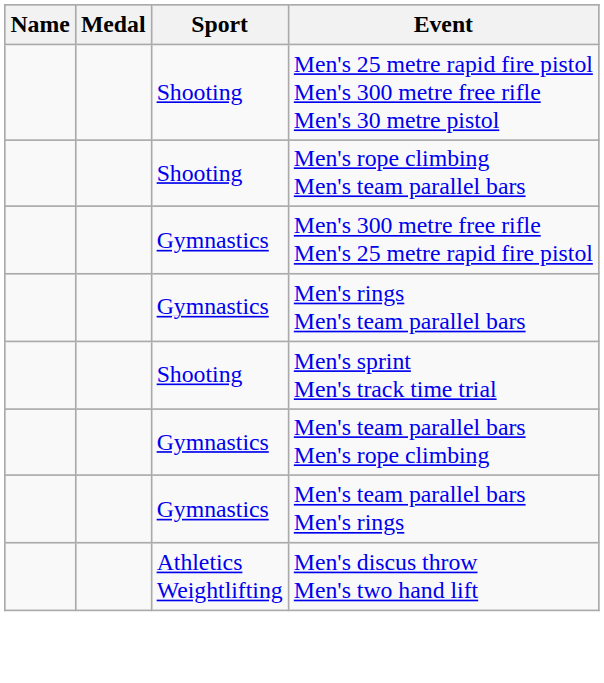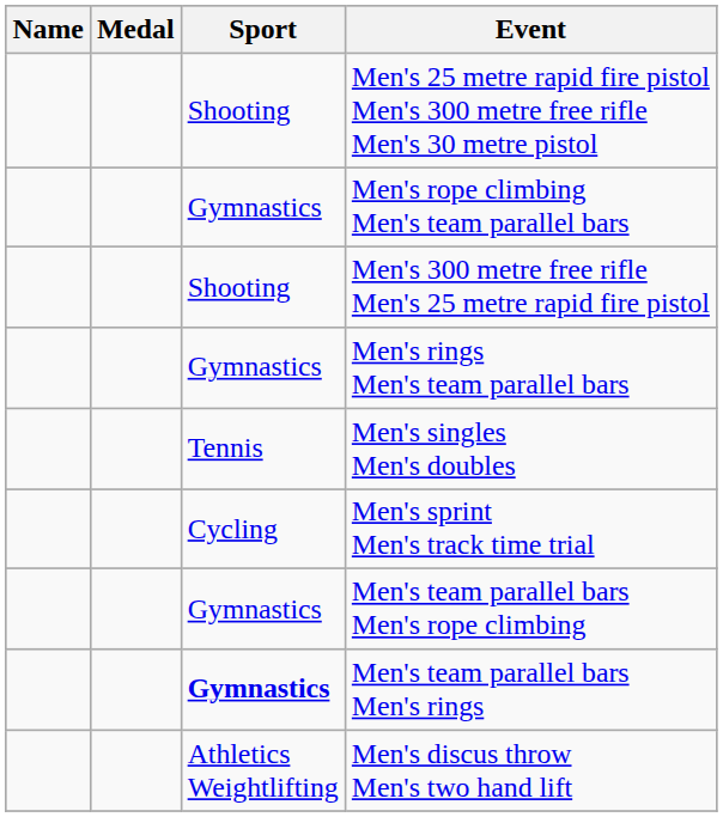Men's rope climbing Men's team parallel bars | Sport: Shooting -> Gymnastics
Men's 300 metre free rifle Men's 25 metre rapid fire pistol | Sport: Gymnastics -> Shooting
+ row: Tennis | Men's singles Men's doubles
Men's sprint Men's track time trial | Sport: Shooting -> Cycling
Men's team parallel bars Men's rings | Sport: normal -> bold
